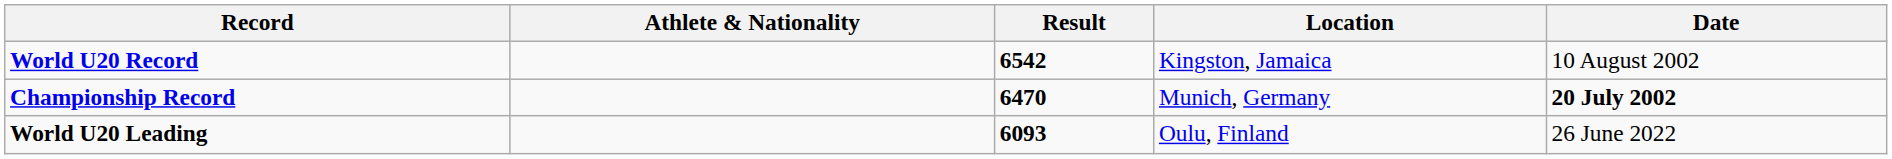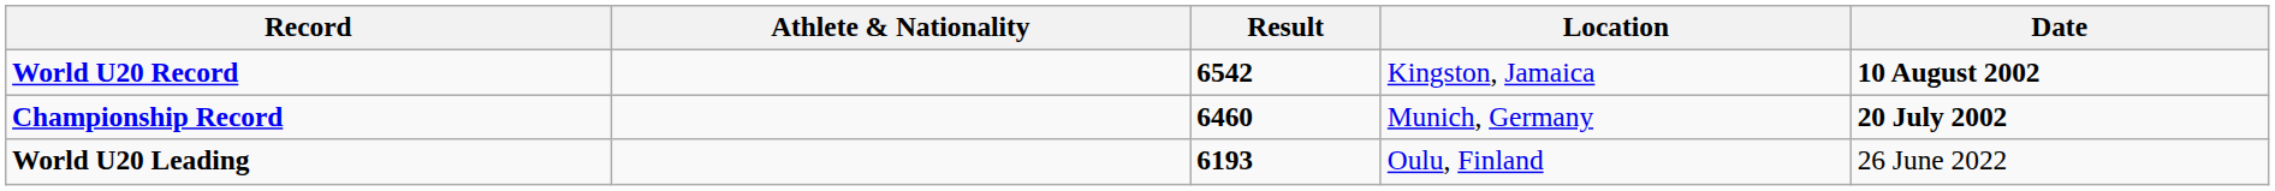World U20 Record | Date: normal -> bold
Championship Record | Result: 6470 -> 6460
World U20 Leading | Result: 6093 -> 6193
